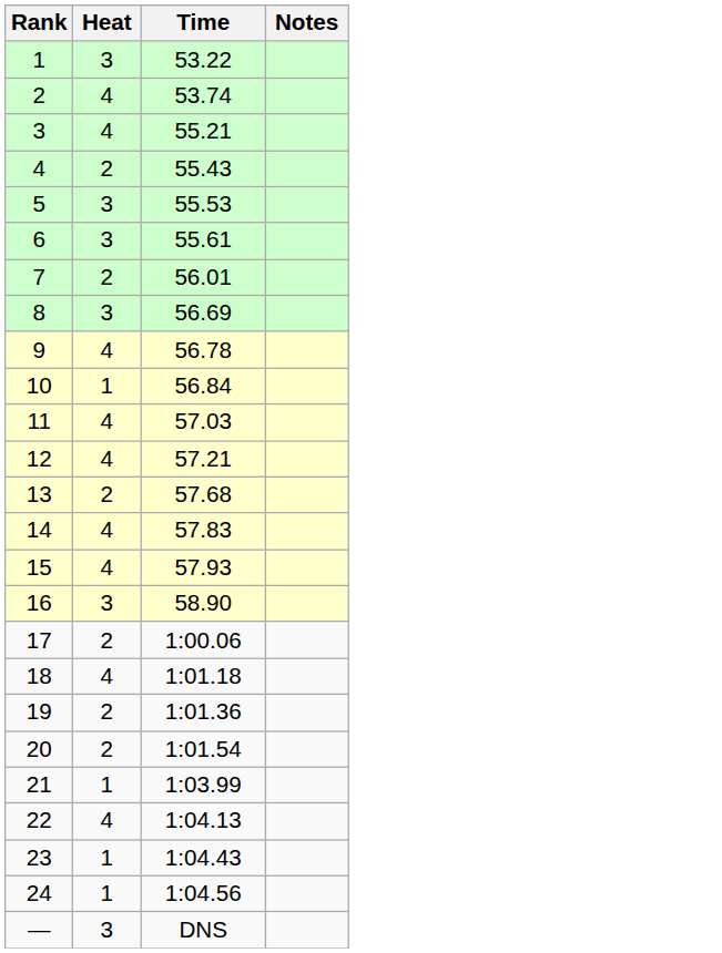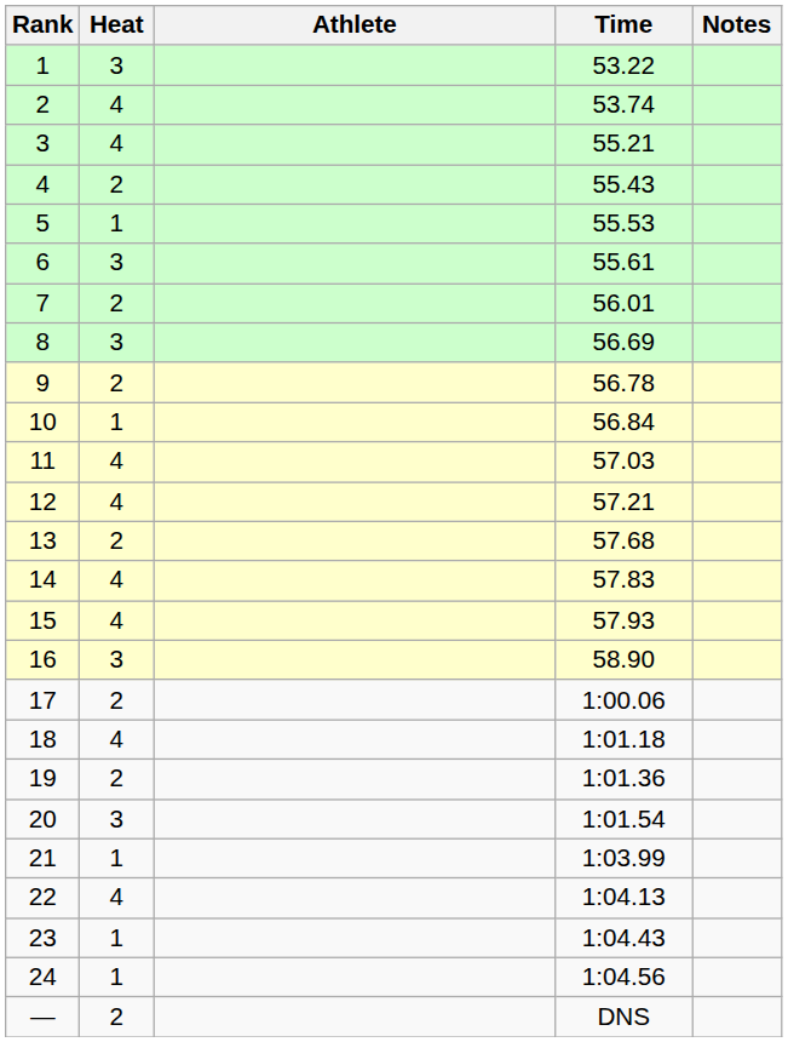+ column: Athlete
5 | Heat: 3 -> 1
9 | Heat: 4 -> 2
20 | Heat: 2 -> 3
— | Heat: 3 -> 2
